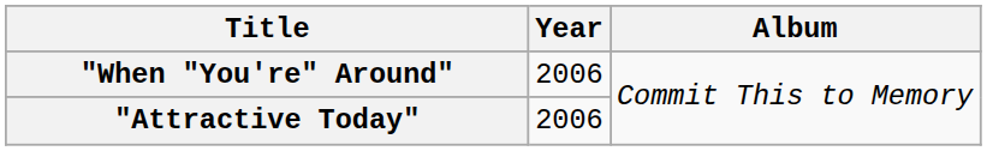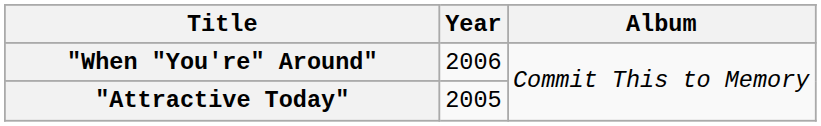"Attractive Today" | Year: 2006 -> 2005
